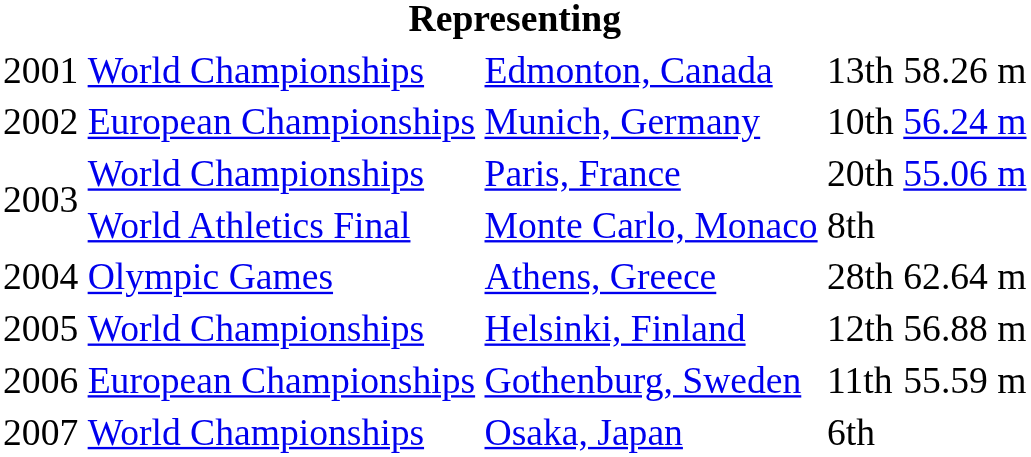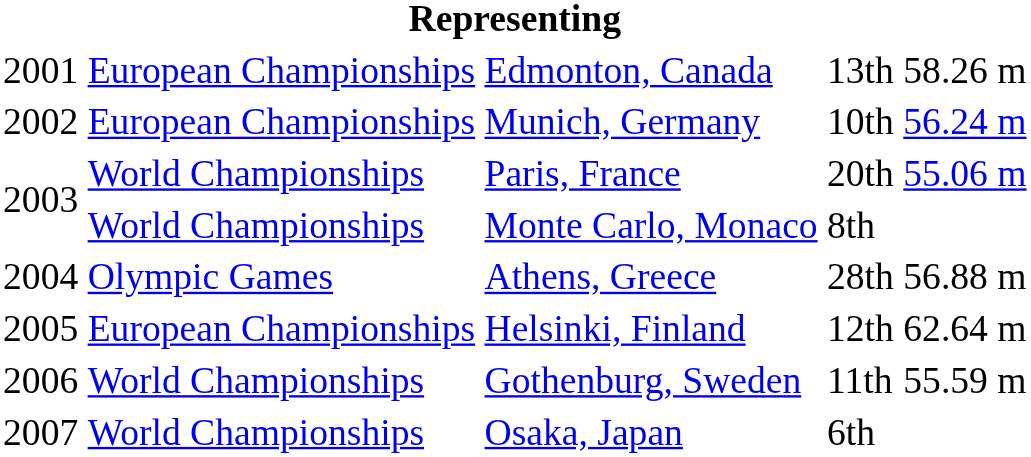Edmonton, Canada | column 2: World Championships -> European Championships
Monte Carlo, Monaco | column 2: World Athletics Final -> World Championships
Athens, Greece | column 5: 62.64 m -> 56.88 m
Helsinki, Finland | column 2: World Championships -> European Championships
Helsinki, Finland | column 5: 56.88 m -> 62.64 m
Gothenburg, Sweden | column 2: European Championships -> World Championships
